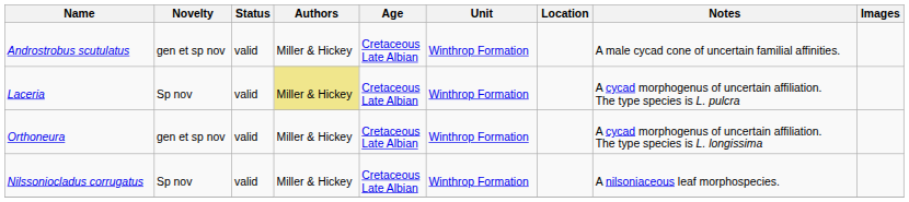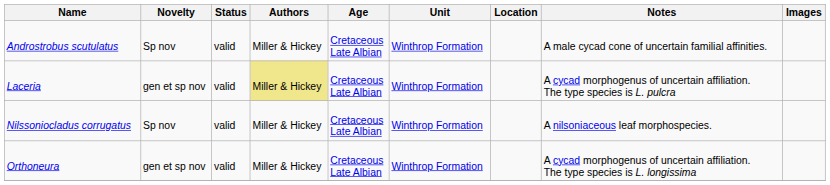Androstrobus scutulatus | Novelty: gen et sp nov -> Sp nov
Laceria | Novelty: Sp nov -> gen et sp nov
rows swapped: Orthoneura <-> Nilssoniocladus corrugatus
